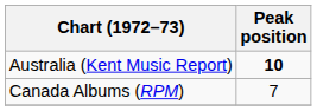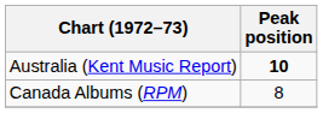Canada Albums (RPM) | Peak position: 7 -> 8
